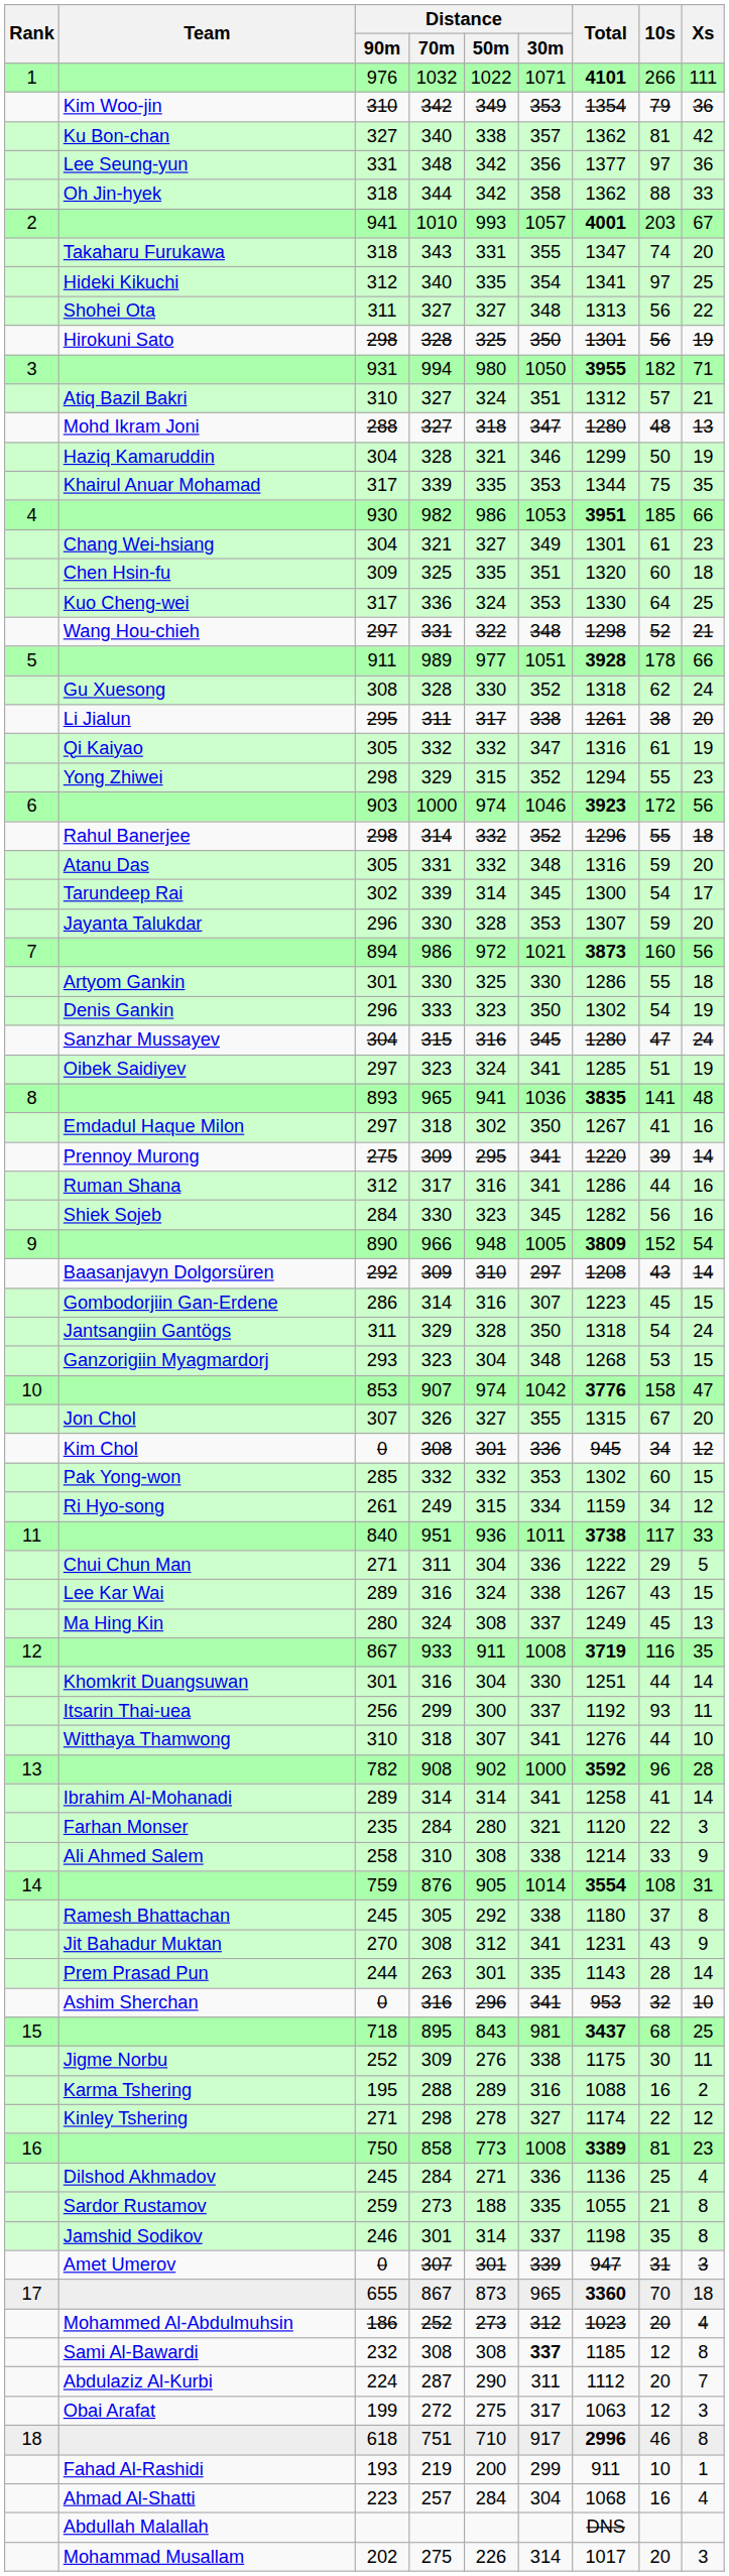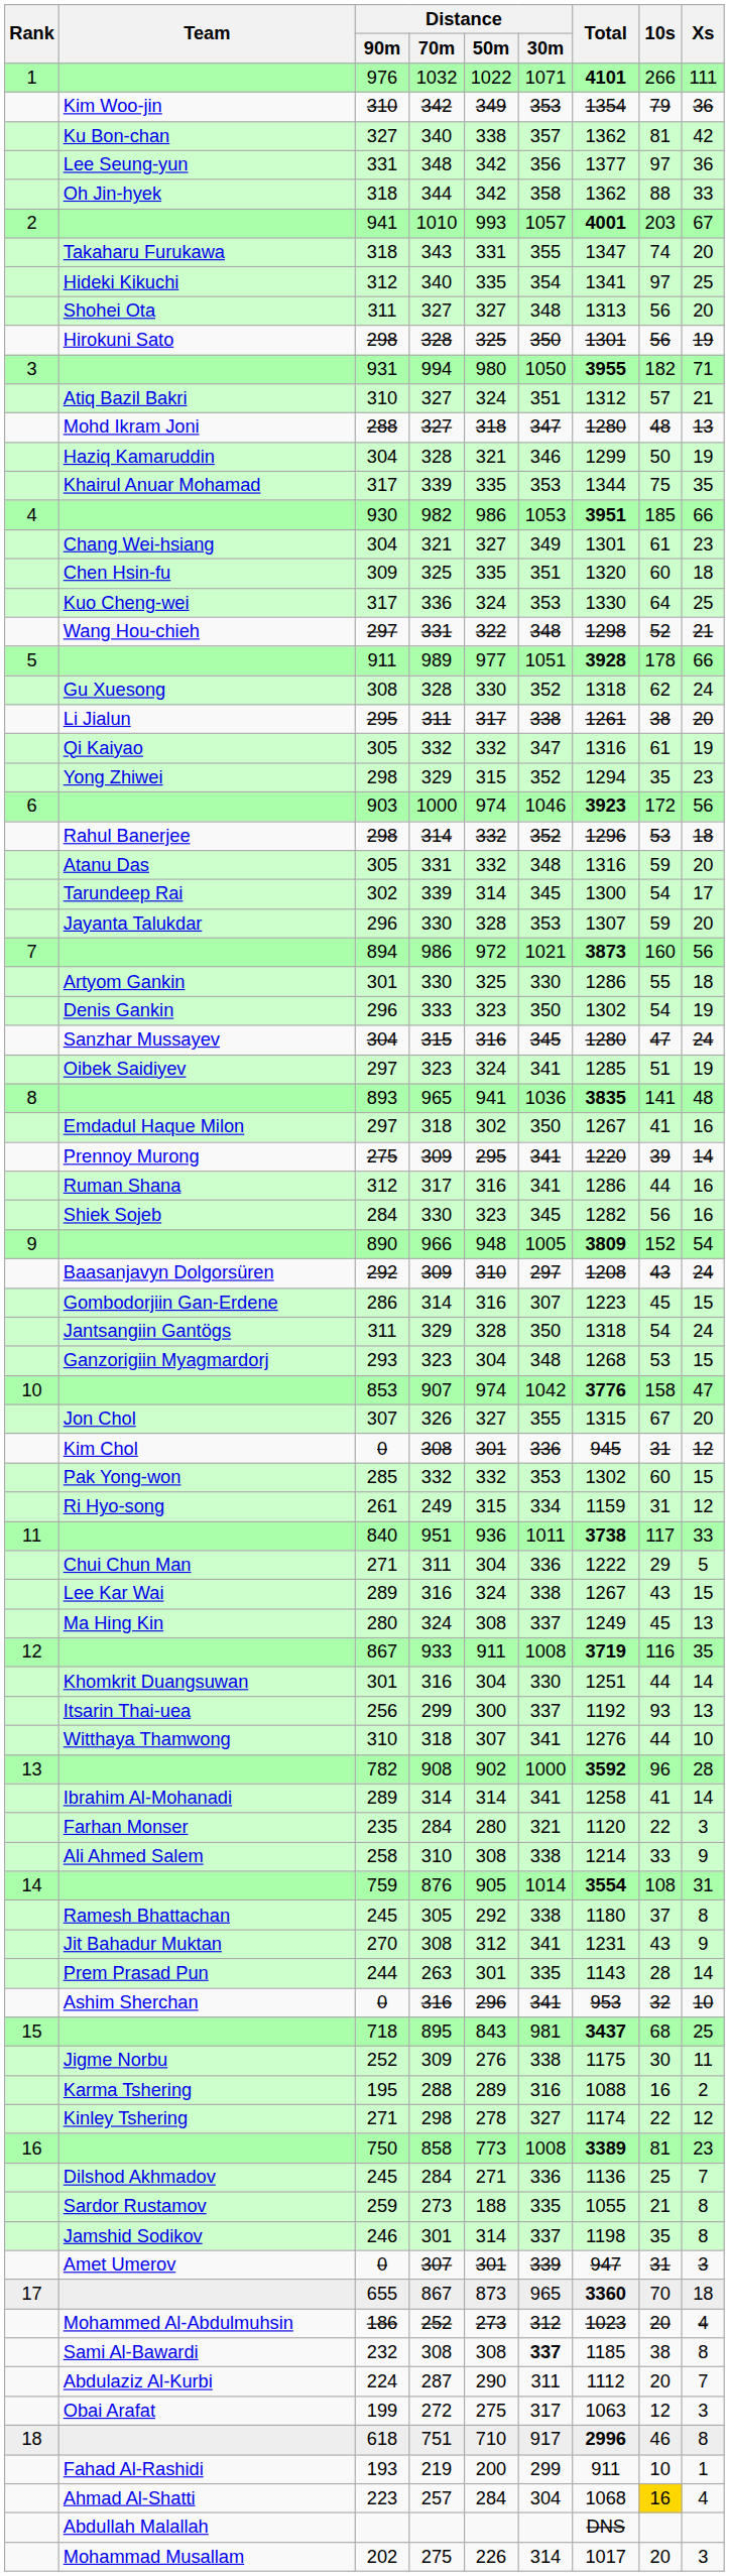Shohei Ota | Xs: 22 -> 20
Yong Zhiwei | 10s: 55 -> 35
Rahul Banerjee | 10s: 55 -> 53
Baasanjavyn Dolgorsüren | Xs: 14 -> 24
Kim Chol | 10s: 34 -> 31
Ri Hyo-song | 10s: 34 -> 31
Itsarin Thai-uea | Xs: 11 -> 13
Dilshod Akhmadov | Xs: 4 -> 7
Sami Al-Bawardi | 10s: 12 -> 38
Ahmad Al-Shatti | 10s: no background -> gold background
